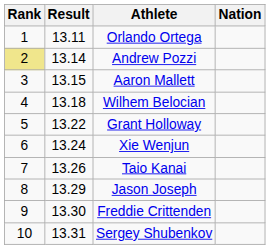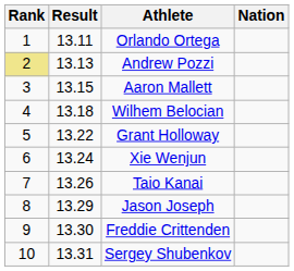Andrew Pozzi | Result: 13.14 -> 13.13
